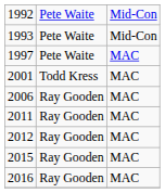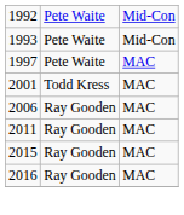- row: 2012 | Ray Gooden | MAC
